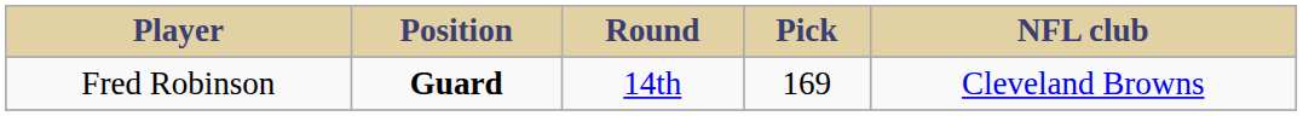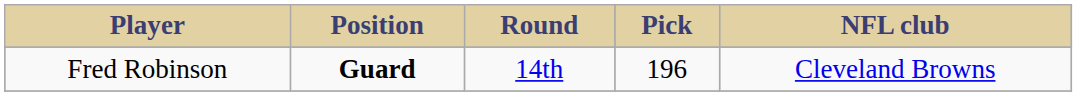Fred Robinson | Pick: 169 -> 196
